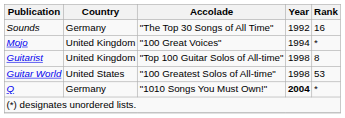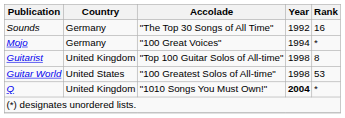Mojo | Country: United Kingdom -> Germany
Q | Country: Germany -> United Kingdom
